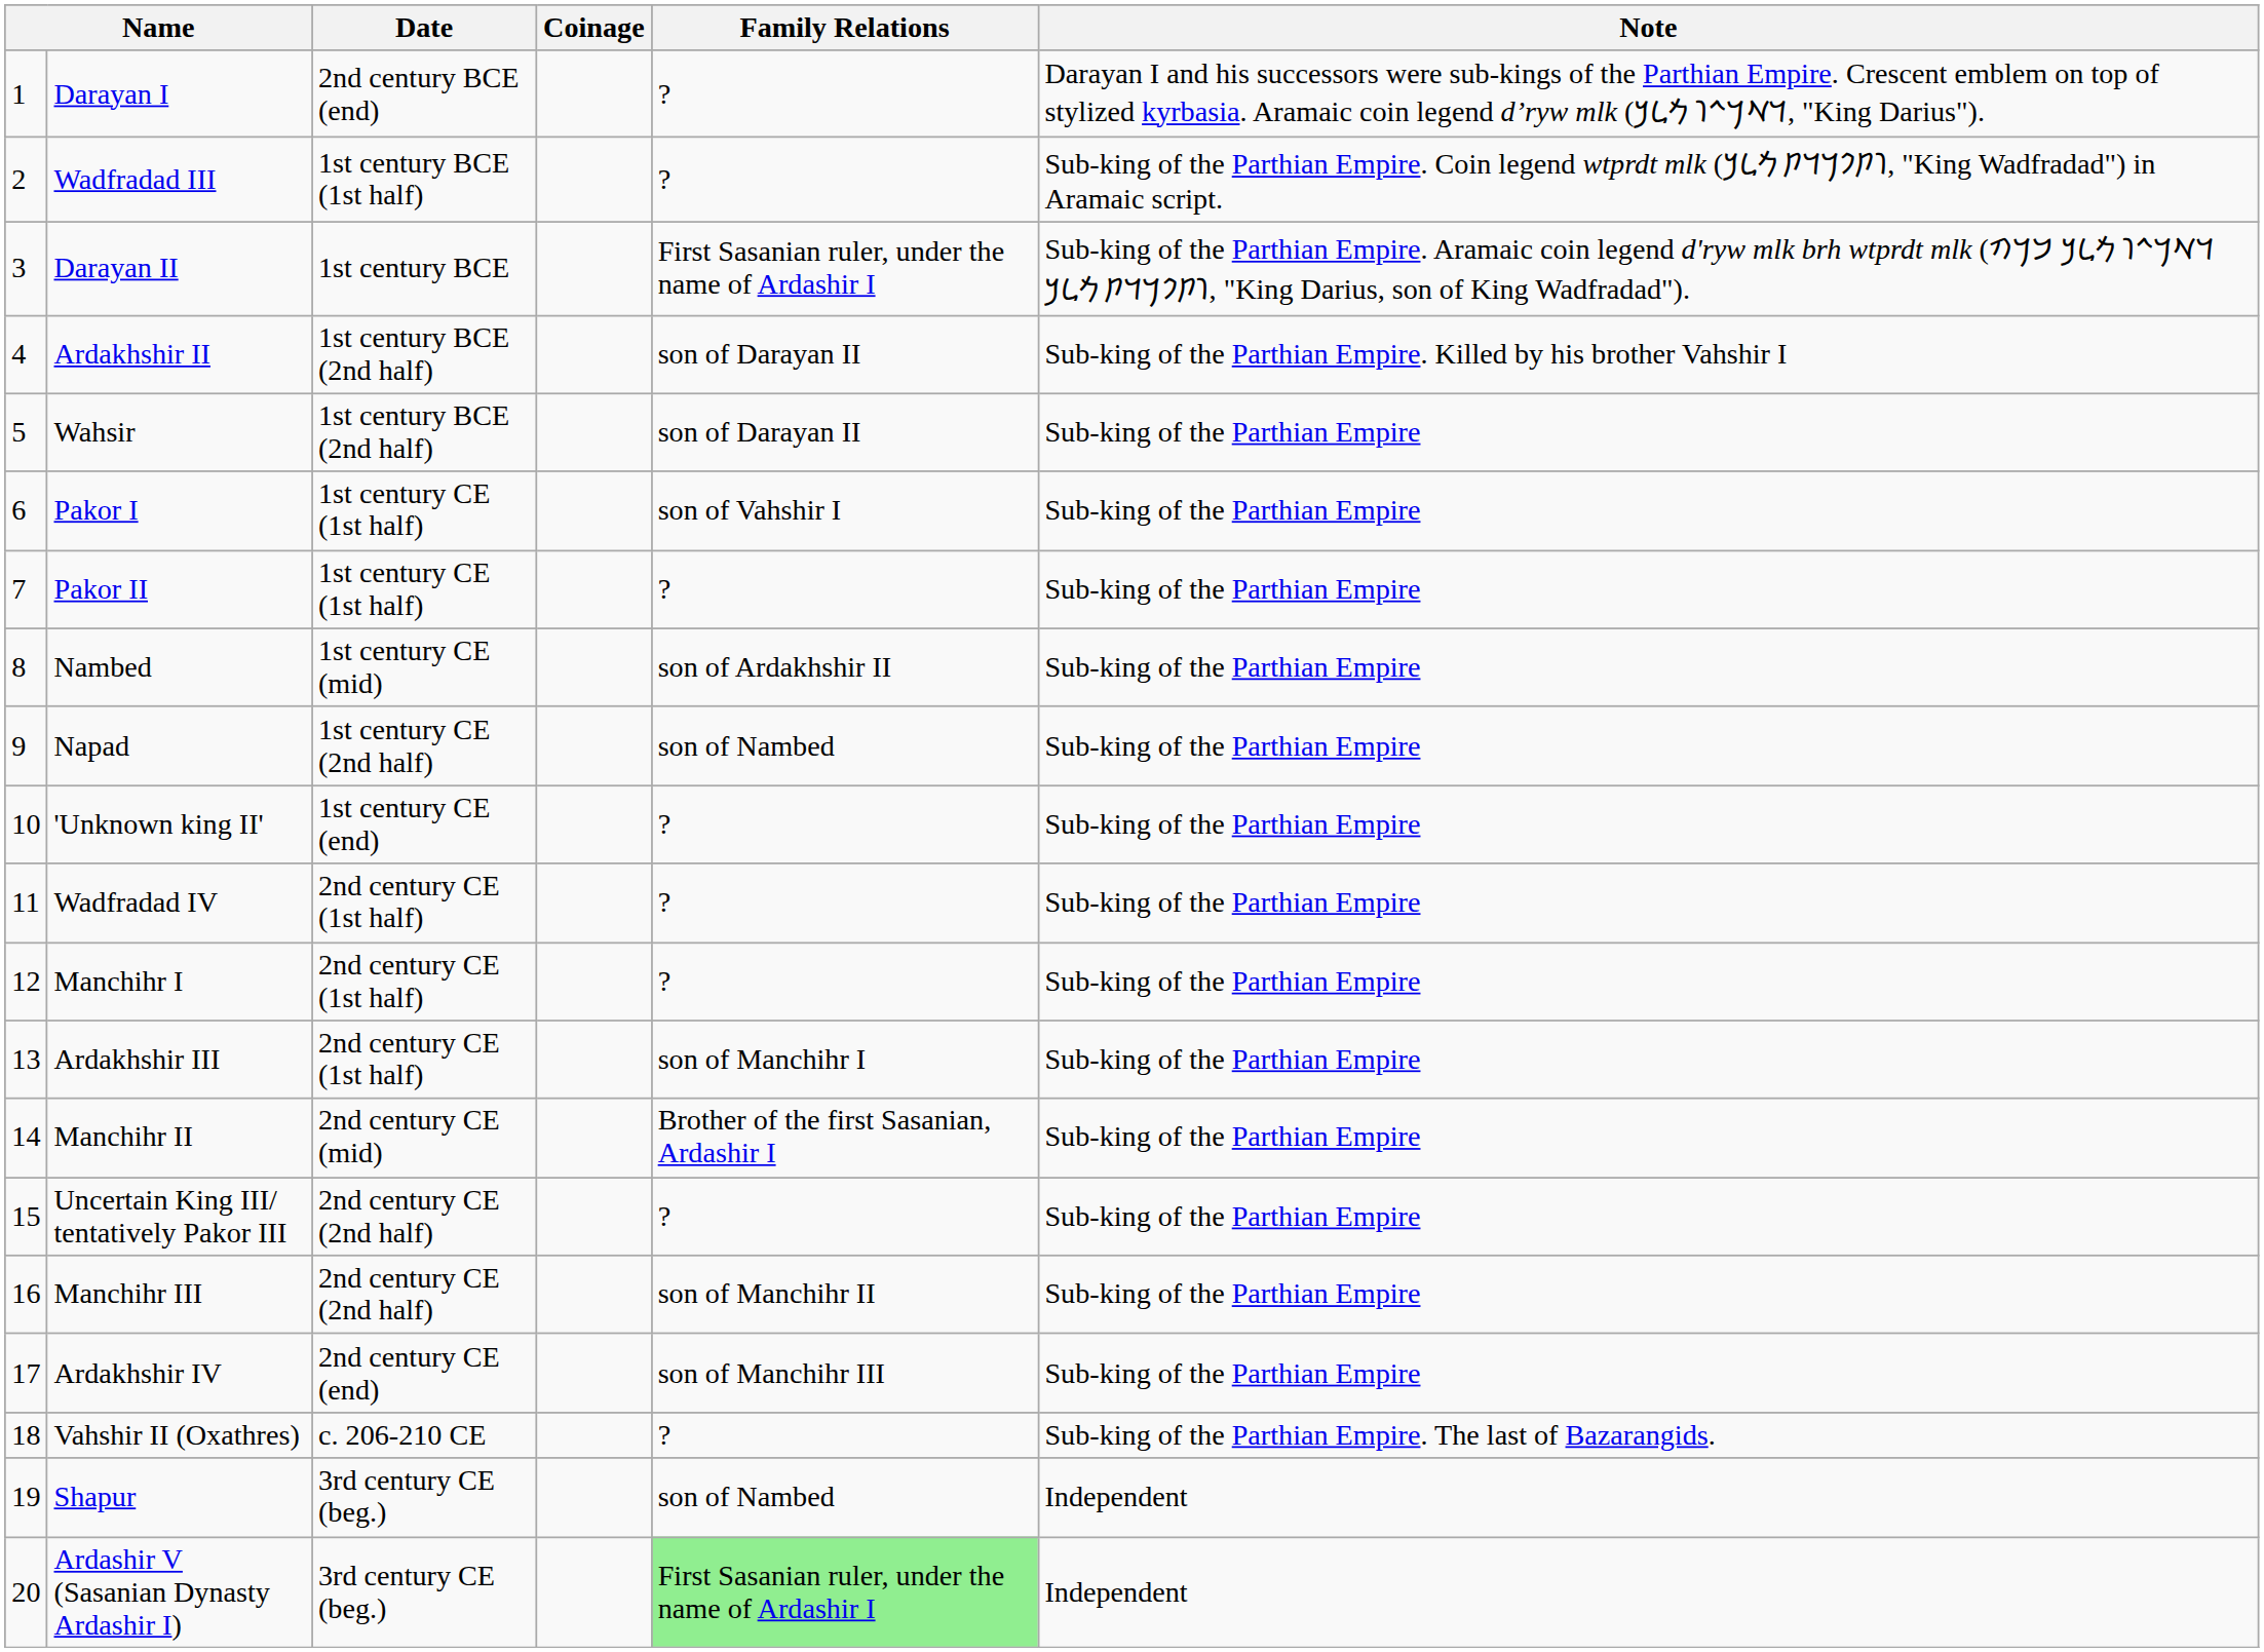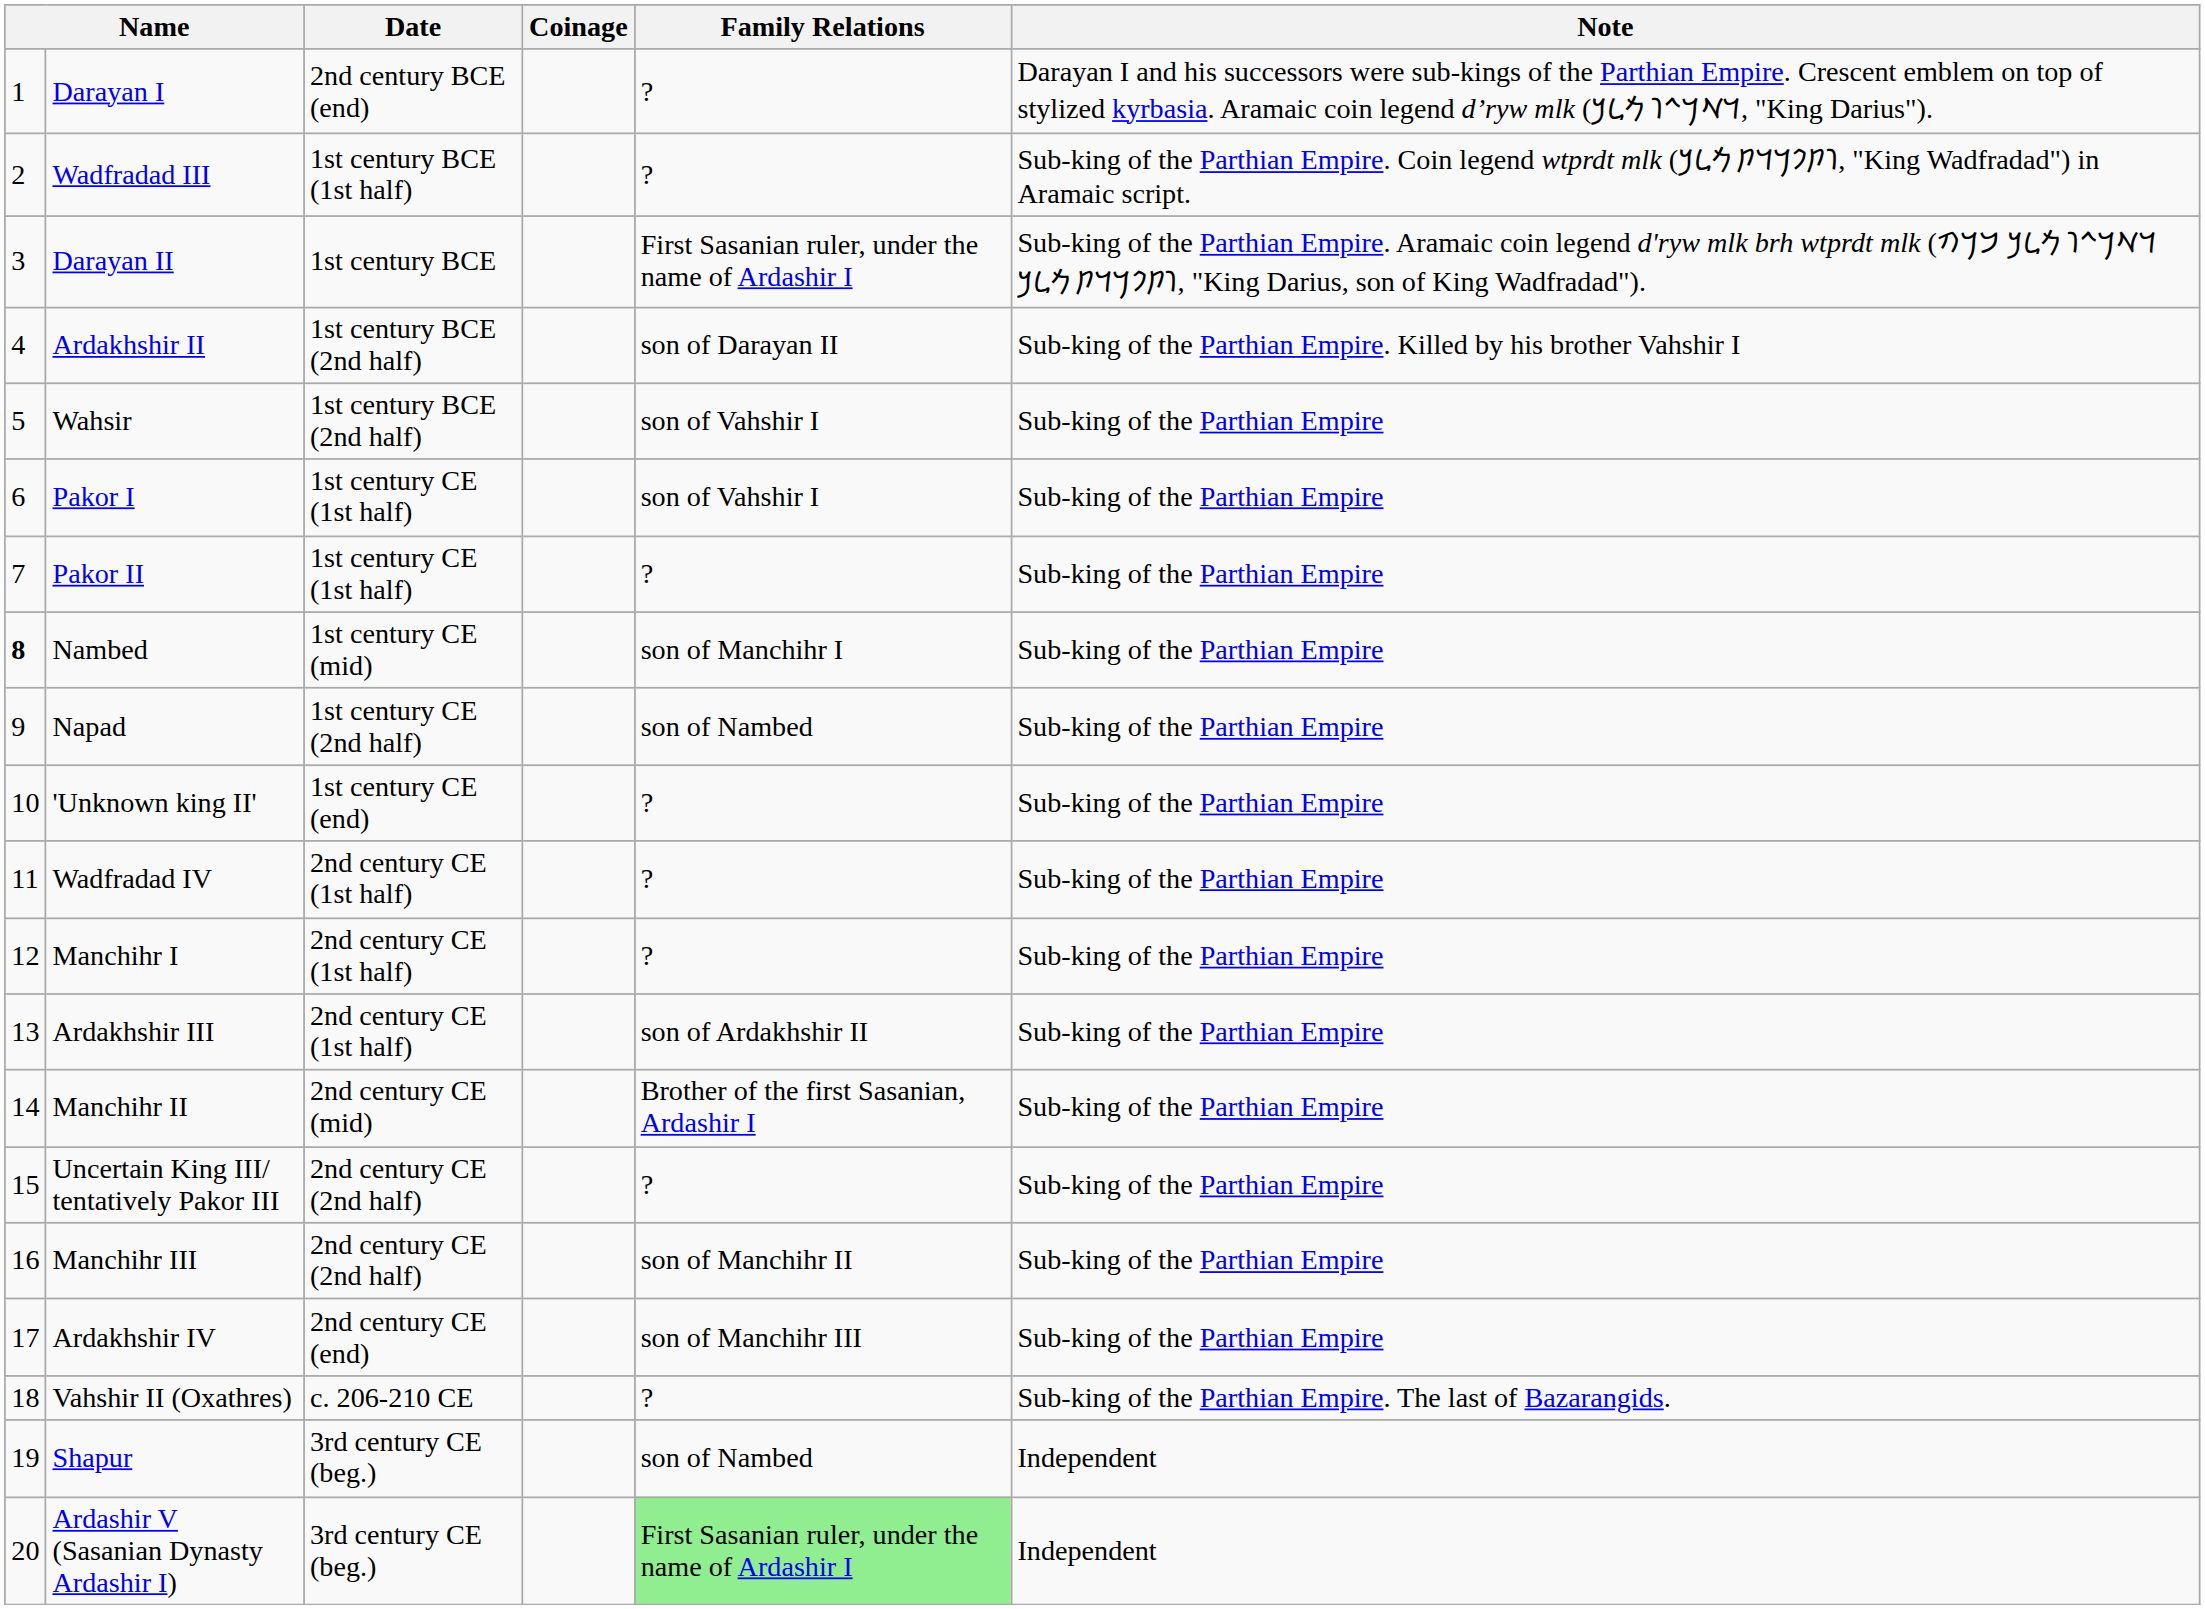Wahsir | Family Relations: son of Darayan II -> son of Vahshir I
Nambed | column 1: normal -> bold
Nambed | Family Relations: son of Ardakhshir II -> son of Manchihr I
Ardakhshir III | Family Relations: son of Manchihr I -> son of Ardakhshir II
